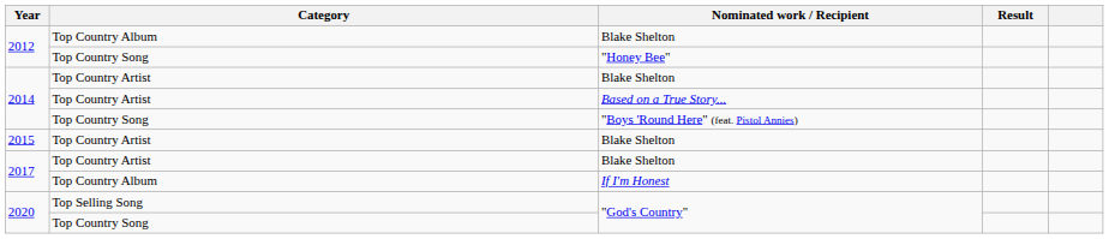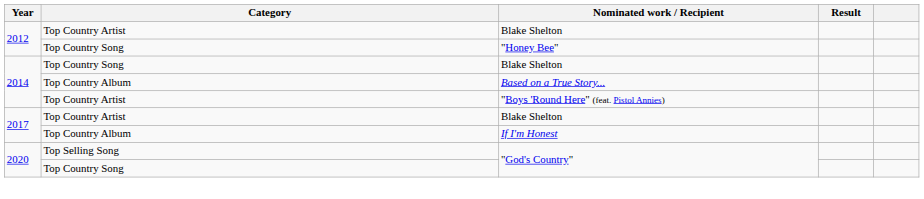2012 / Blake Shelton | Category: Top Country Album -> Top Country Artist
2014 / Blake Shelton | Category: Top Country Artist -> Top Country Song
Based on a True Story... | Category: Top Country Artist -> Top Country Album
"Boys 'Round Here" (feat. Pistol Annies) | Category: Top Country Song -> Top Country Artist
- row: 2015 | Top Country Artist | Blake Shelton
